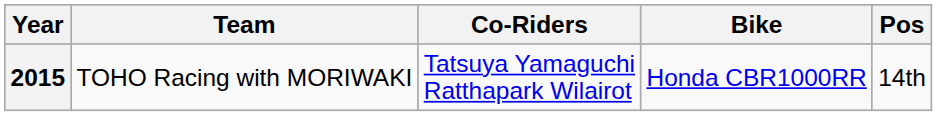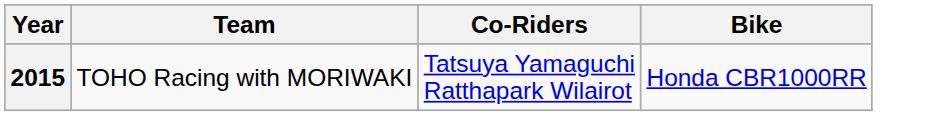- column: Pos | 14th
